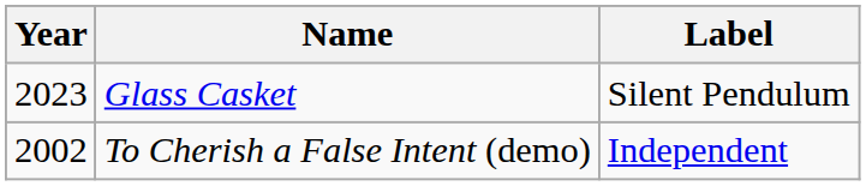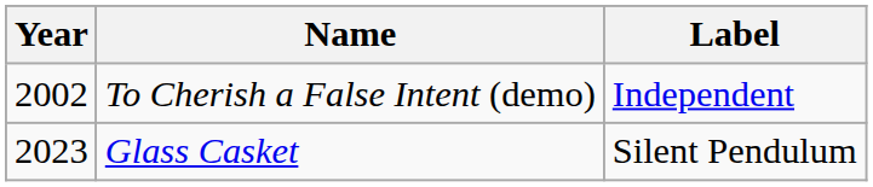rows swapped: To Cherish a False Intent (demo) <-> Glass Casket
